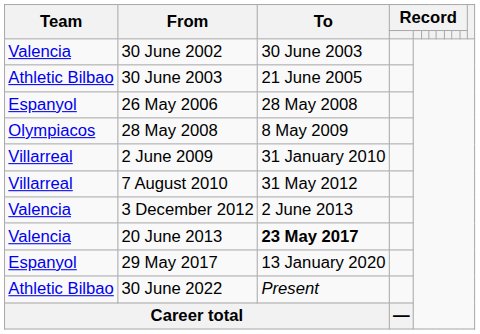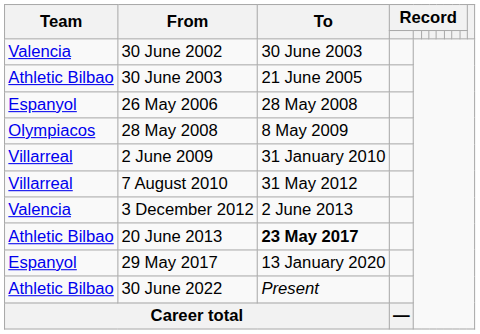20 June 2013 | Team: Valencia -> Athletic Bilbao
